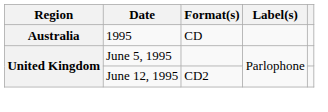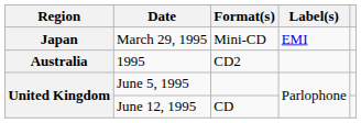+ row: Japan | March 29, 1995 | Mini-CD | EMI
1995 | Format(s): CD -> CD2
June 12, 1995 | Format(s): CD2 -> CD
